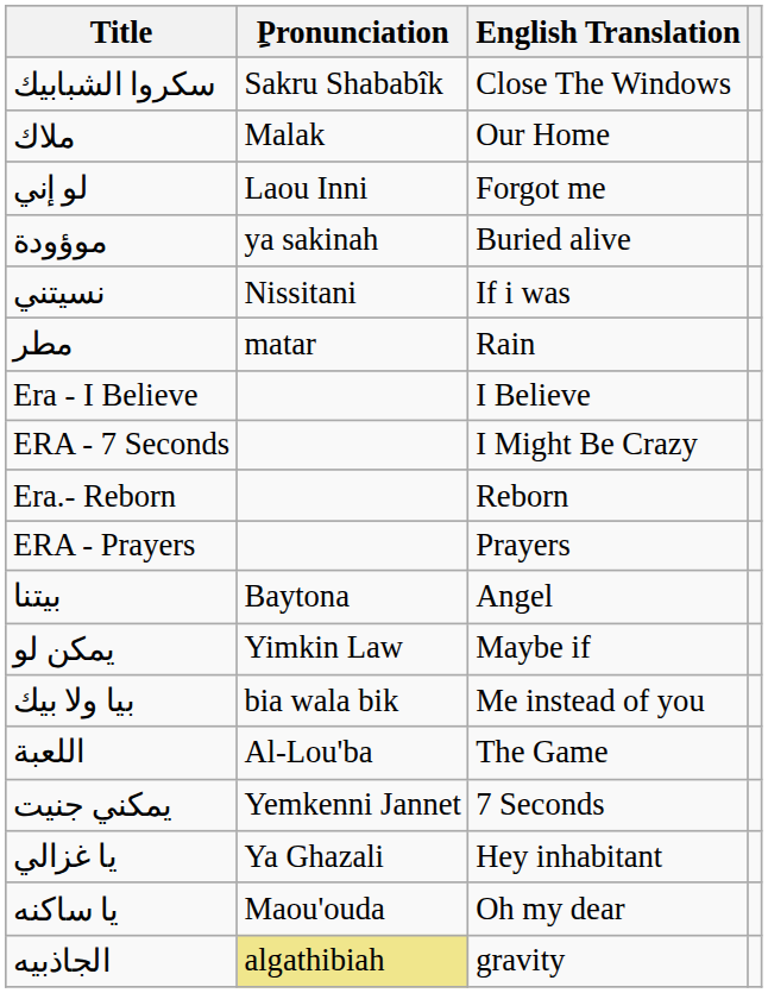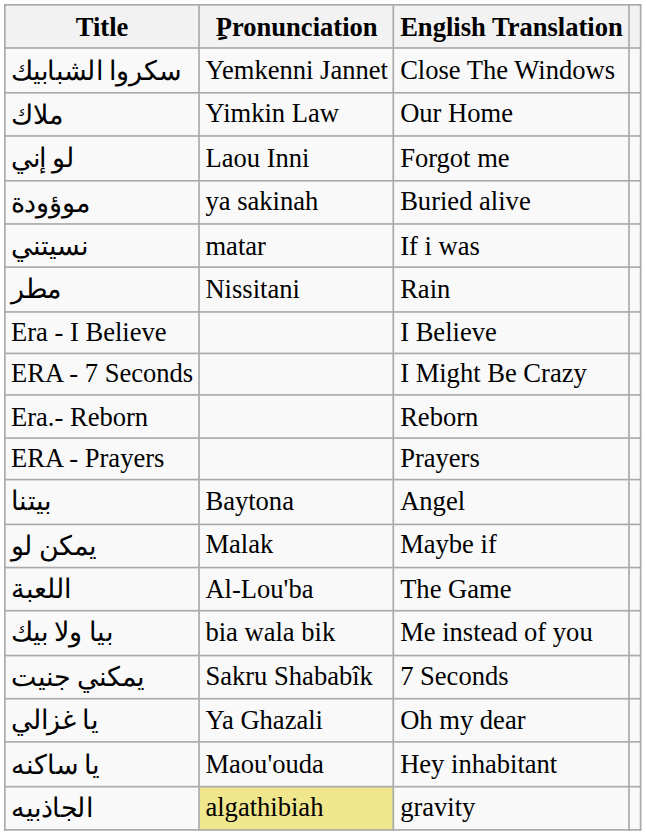سكروا الشبابيك | ِPronunciation: Sakru Shababîk -> Yemkenni Jannet
ملاك | ِPronunciation: Malak -> Yimkin Law
نسيتني | ِPronunciation: Nissitani -> matar
مطر | ِPronunciation: matar -> Nissitani
يمكن لو | ِPronunciation: Yimkin Law -> Malak
rows swapped: اللعبة <-> بيا ولا بيك
يمكني جنيت | ِPronunciation: Yemkenni Jannet -> Sakru Shababîk
يا غزالي | English Translation: Hey inhabitant -> Oh my dear
يا ساكنه | English Translation: Oh my dear -> Hey inhabitant
